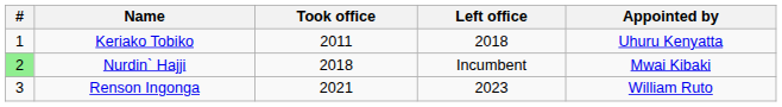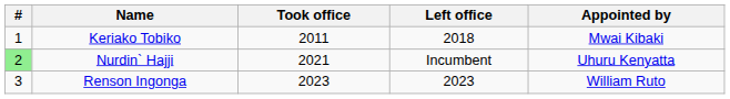Keriako Tobiko | Appointed by: Uhuru Kenyatta -> Mwai Kibaki
Nurdin` Hajji | Took office: 2018 -> 2021
Nurdin` Hajji | Appointed by: Mwai Kibaki -> Uhuru Kenyatta
Renson Ingonga | Took office: 2021 -> 2023
